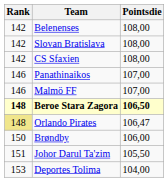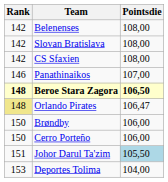- row: 146 | Malmö FF | 107,00
+ row: 150 | Cerro Porteño | 106,00
Johor Darul Ta'zim | Pointsdie: no background -> lightblue background
